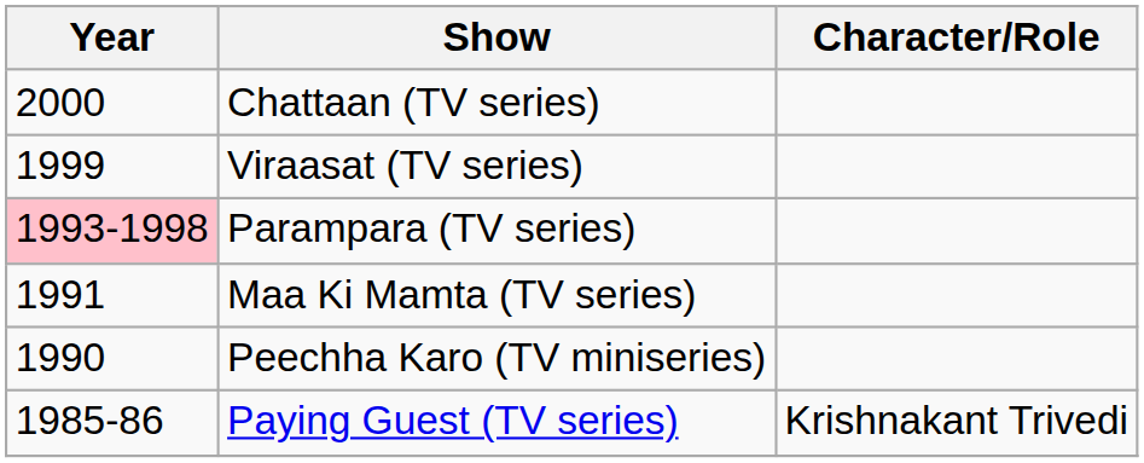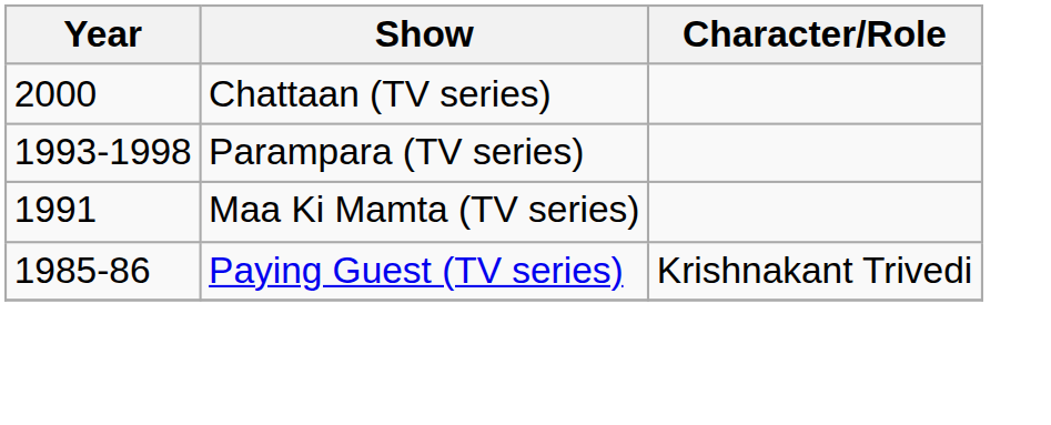- row: 1999 | Viraasat (TV series)
Parampara (TV series) | Year: pink background -> no background
- row: 1990 | Peechha Karo (TV miniseries)
